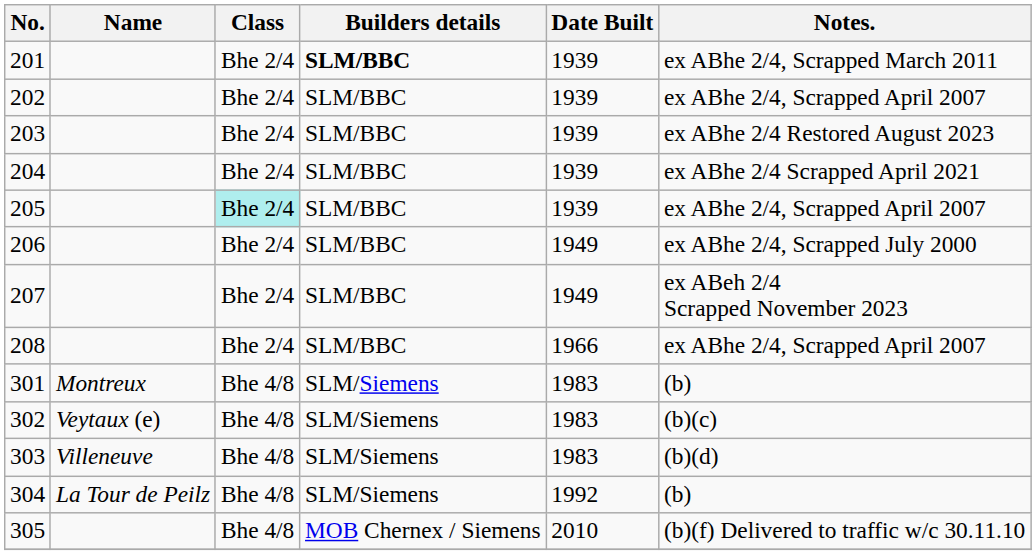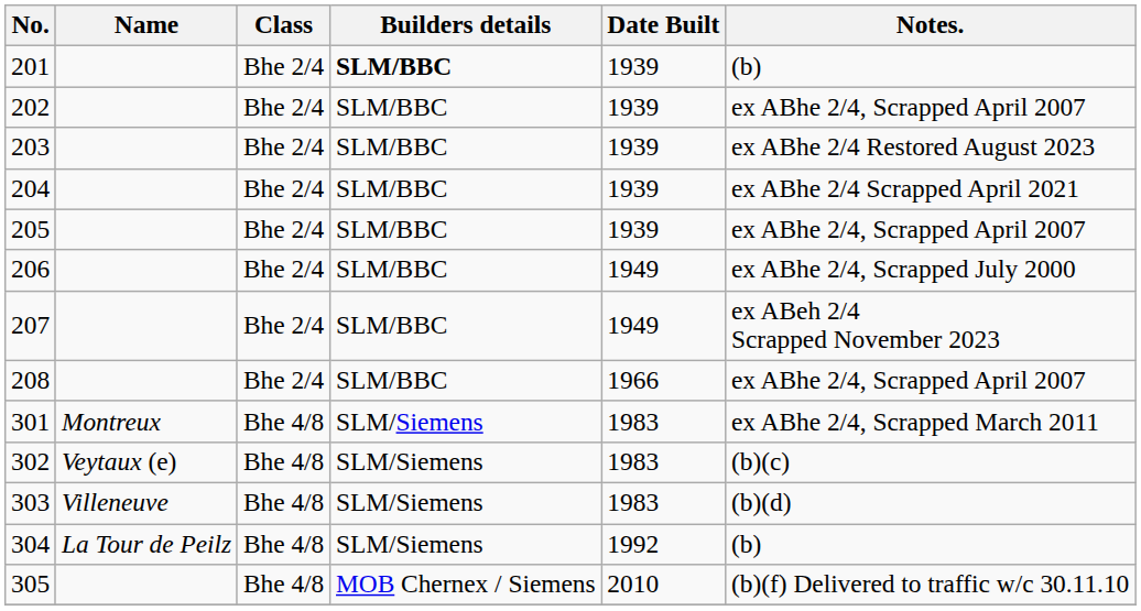201 | Notes.: ex ABhe 2/4, Scrapped March 2011 -> (b)
205 | Class: paleturquoise background -> no background
301 | Notes.: (b) -> ex ABhe 2/4, Scrapped March 2011
